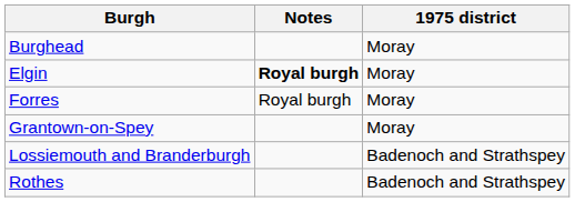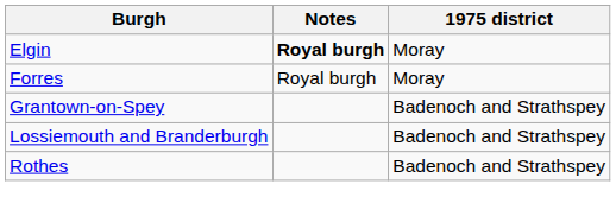- row: Burghead | Moray
Grantown-on-Spey | 1975 district: Moray -> Badenoch and Strathspey
